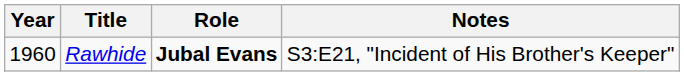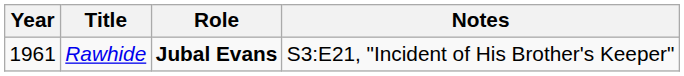Rawhide | Year: 1960 -> 1961
